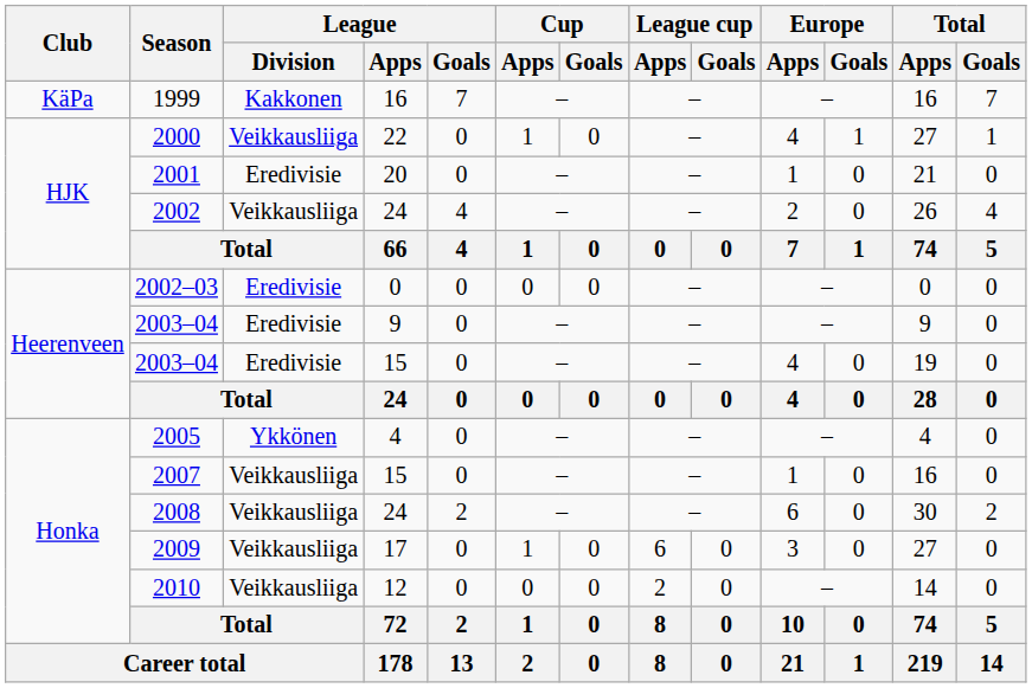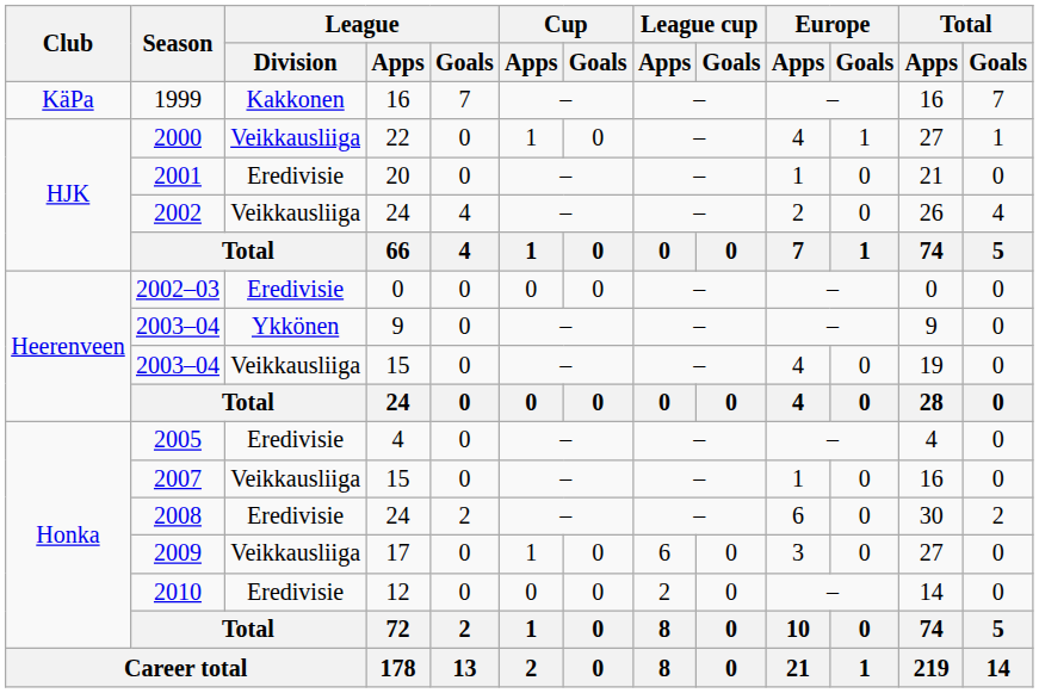2003–04 / 9 | League / Division: Eredivisie -> Ykkönen
2003–04 / 15 | League / Division: Eredivisie -> Veikkausliiga
2005 | League / Division: Ykkönen -> Eredivisie
2008 | League / Division: Veikkausliiga -> Eredivisie
2010 | League / Division: Veikkausliiga -> Eredivisie
